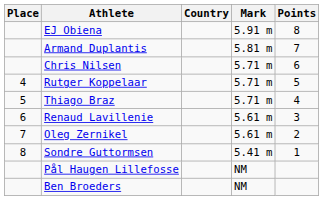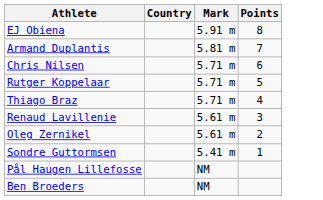- column: Place | 4 | 5 | 6 | 7 | 8
